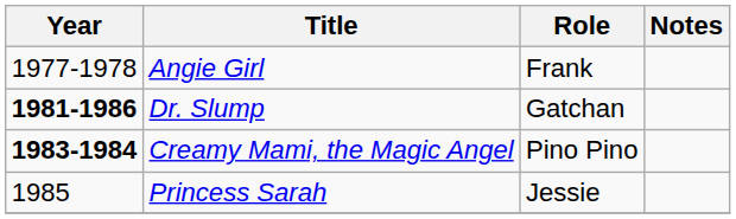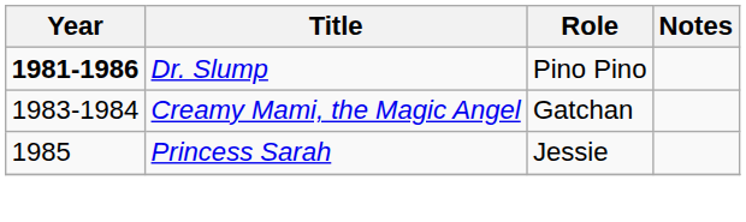- row: 1977-1978 | Angie Girl | Frank
Dr. Slump | Role: Gatchan -> Pino Pino
Creamy Mami, the Magic Angel | Year: bold -> normal
Creamy Mami, the Magic Angel | Role: Pino Pino -> Gatchan
